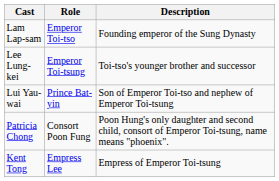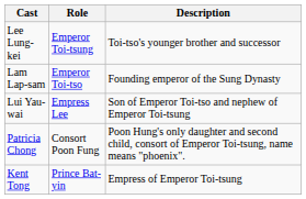rows swapped: Lam Lap-sam <-> Lee Lung-kei
Lui Yau-wai | Role: Prince Bat-yin -> Empress Lee
Kent Tong | Role: Empress Lee -> Prince Bat-yin
